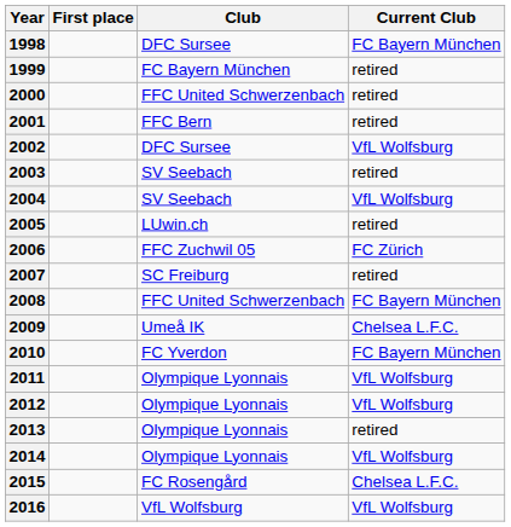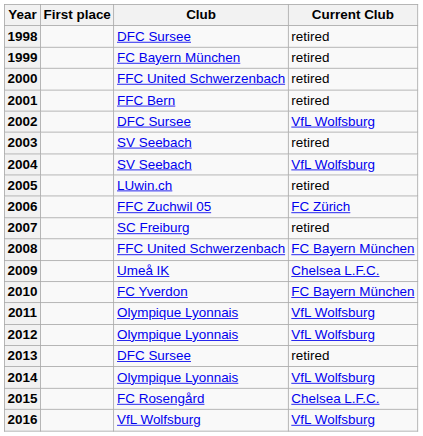1998 | Current Club: FC Bayern München -> retired
2013 | Club: Olympique Lyonnais -> DFC Sursee
